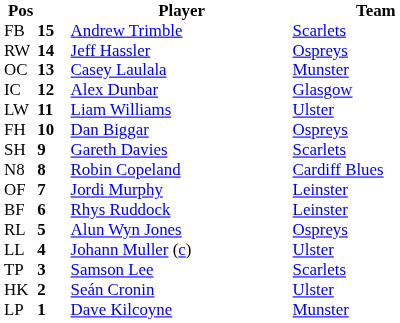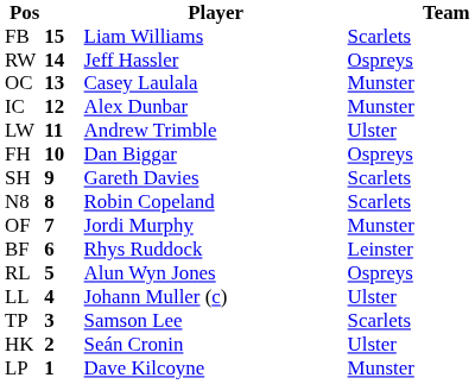FB | Player: Andrew Trimble -> Liam Williams
IC | Team: Glasgow -> Munster
LW | Player: Liam Williams -> Andrew Trimble
N8 | Team: Cardiff Blues -> Scarlets
OF | Team: Leinster -> Munster
